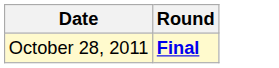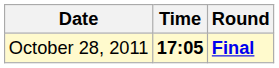+ column: Time | 17:05
